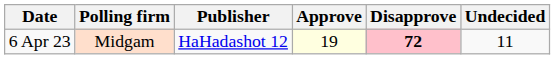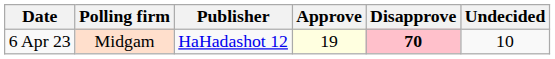6 Apr 23 | Disapprove: 72 -> 70
6 Apr 23 | Undecided: 11 -> 10
